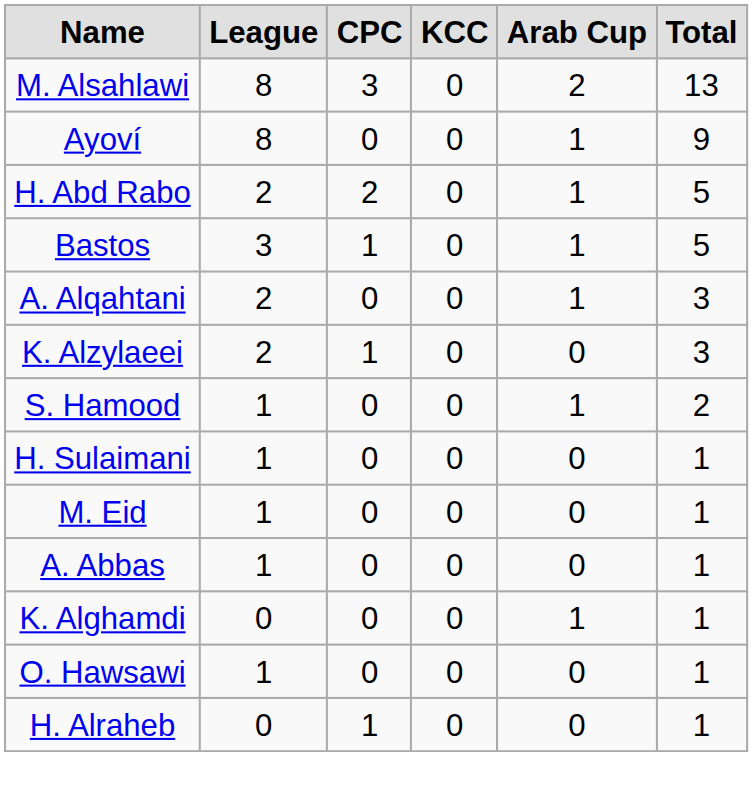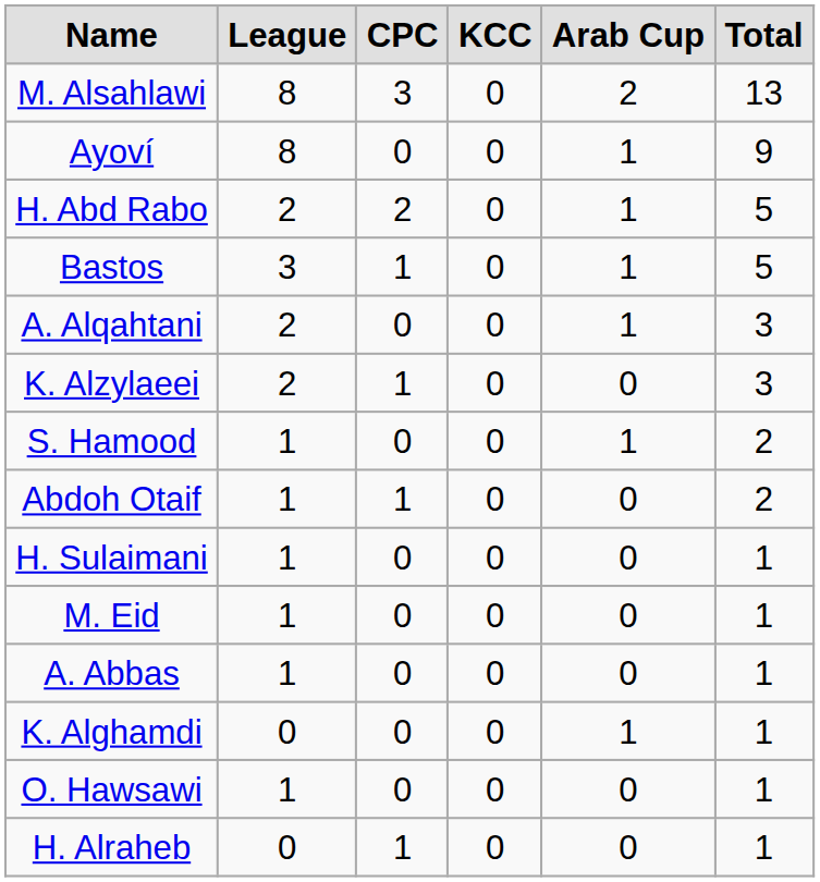+ row: Abdoh Otaif | 1 | 1 | 0 | 0 | 2
